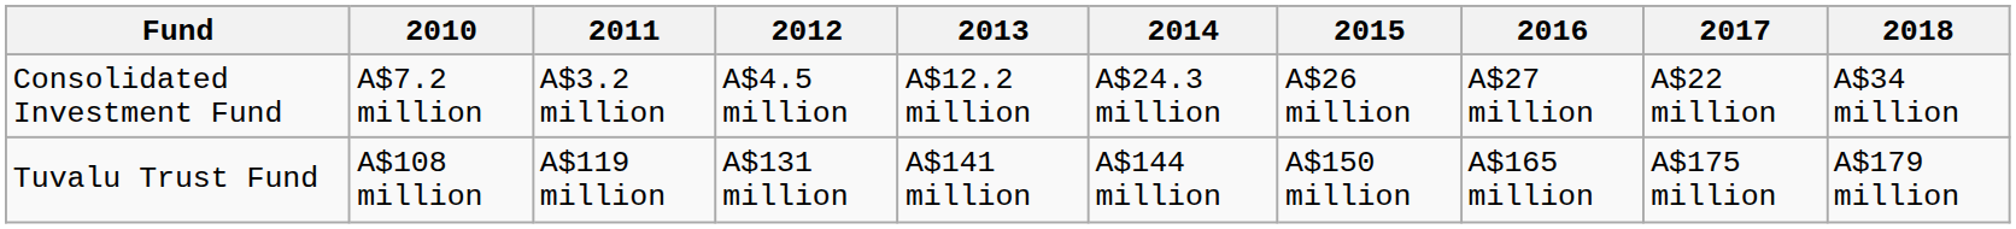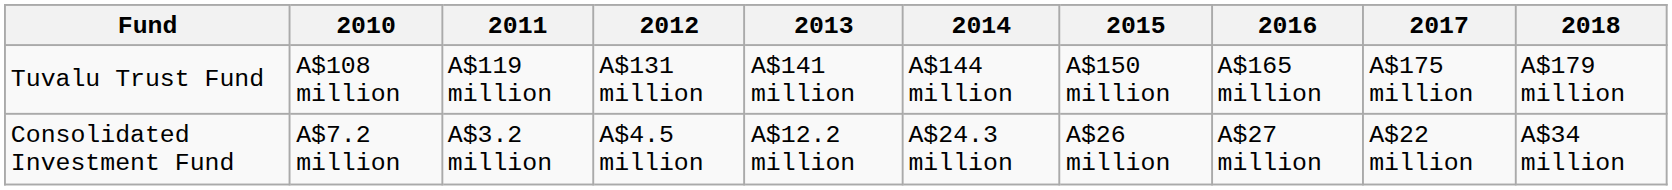rows swapped: Tuvalu Trust Fund <-> Consolidated Investment Fund
